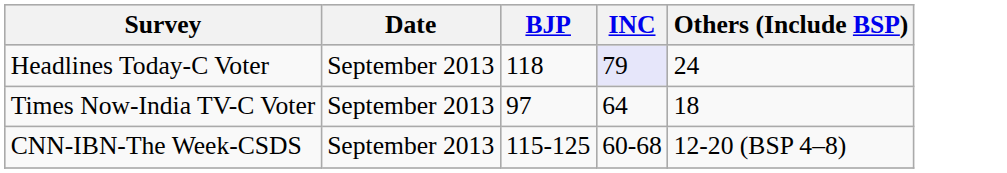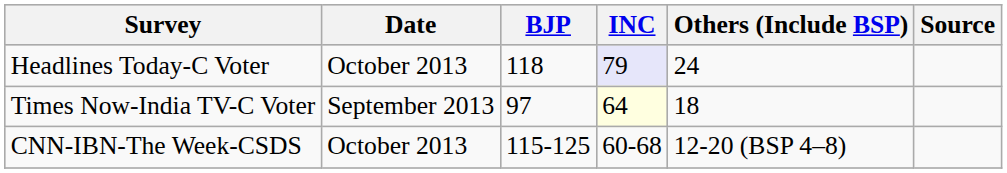+ column: Source
Headlines Today-C Voter | Date: September 2013 -> October 2013
Times Now-India TV-C Voter | INC: no background -> lightyellow background
CNN-IBN-The Week-CSDS | Date: September 2013 -> October 2013
